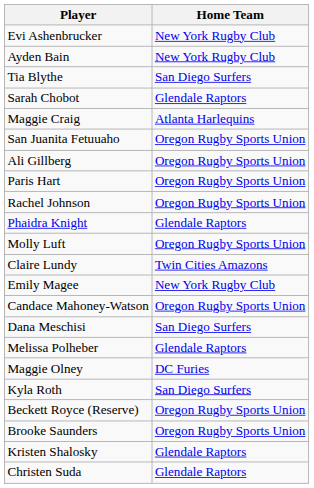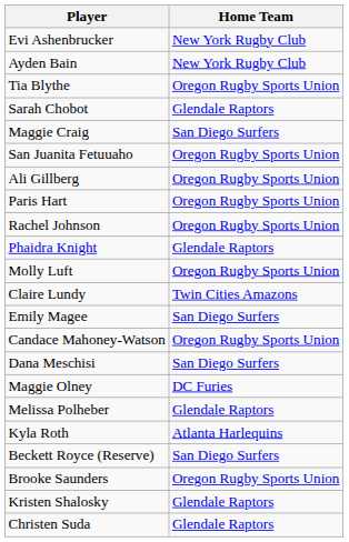Tia Blythe | Home Team: San Diego Surfers -> Oregon Rugby Sports Union
Maggie Craig | Home Team: Atlanta Harlequins -> San Diego Surfers
Emily Magee | Home Team: New York Rugby Club -> San Diego Surfers
rows swapped: Maggie Olney <-> Melissa Polheber
Kyla Roth | Home Team: San Diego Surfers -> Atlanta Harlequins
Beckett Royce (Reserve) | Home Team: Oregon Rugby Sports Union -> San Diego Surfers
